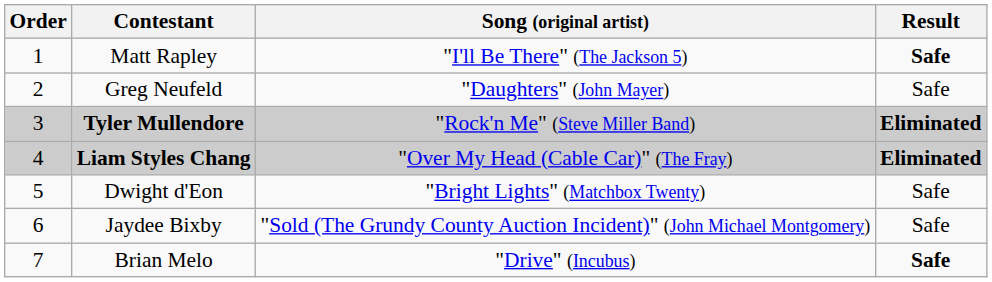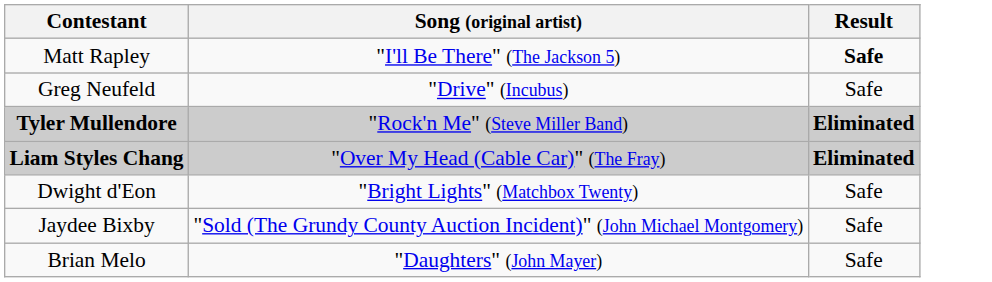- column: Order | 1 | 2 | 3 | 4 | 5 | 6 | 7
Greg Neufeld | Song (original artist): "Daughters" (John Mayer) -> "Drive" (Incubus)
Brian Melo | Song (original artist): "Drive" (Incubus) -> "Daughters" (John Mayer)
Brian Melo | Result: bold -> normal
